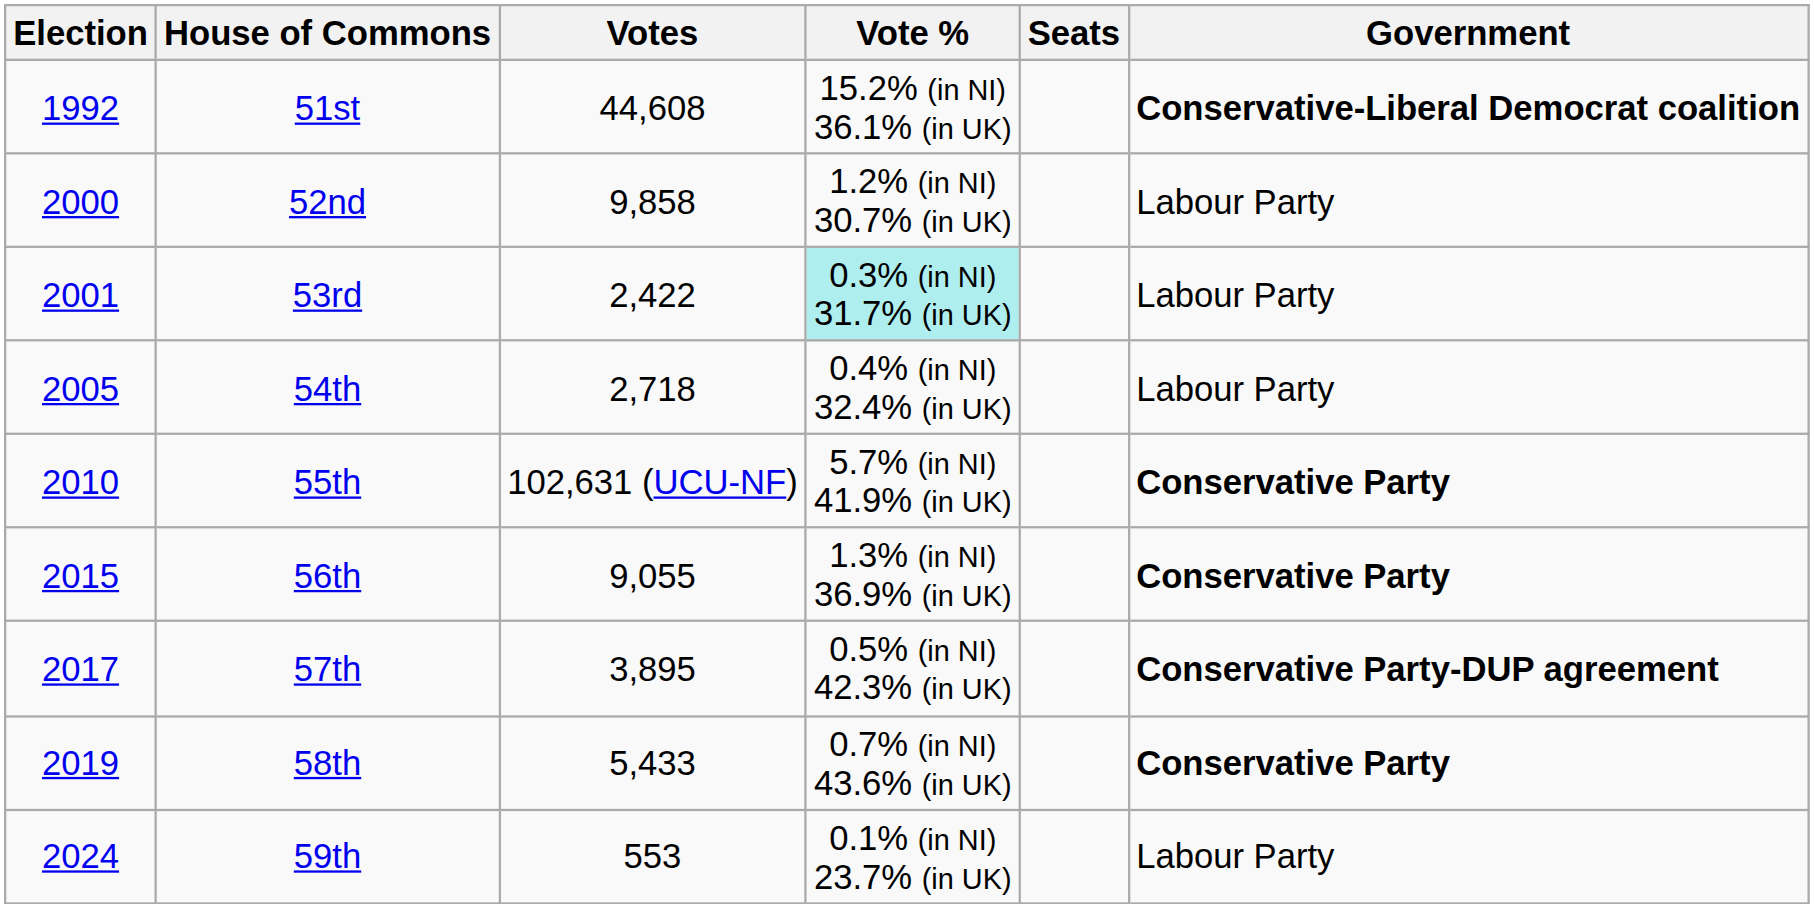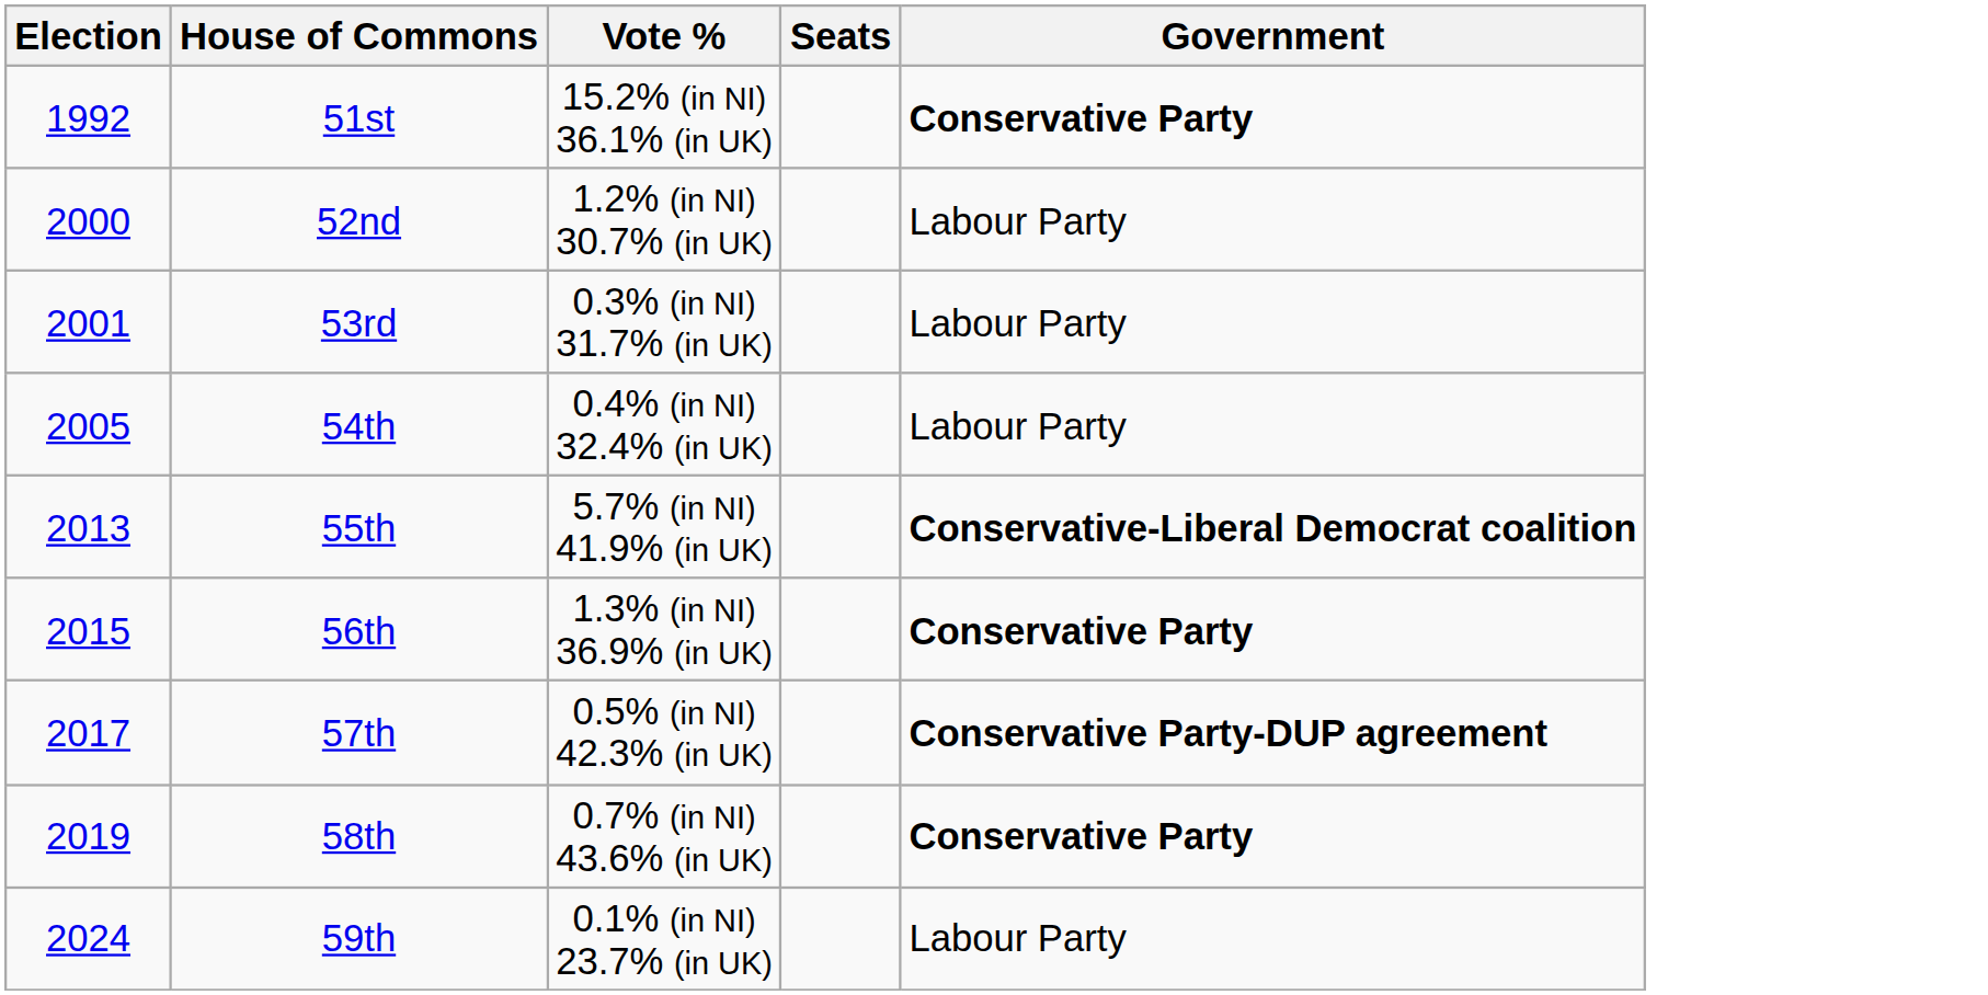- column: Votes | 44,608 | 9,858 | 2,422 | 2,718 | 102,631 (UCU-NF) | 9,055 | 3,895 | 5,433 | 553
51st | Government: Conservative-Liberal Democrat coalition -> Conservative Party
53rd | Vote %: paleturquoise background -> no background
55th | Election: 2010 -> 2013
55th | Government: Conservative Party -> Conservative-Liberal Democrat coalition
